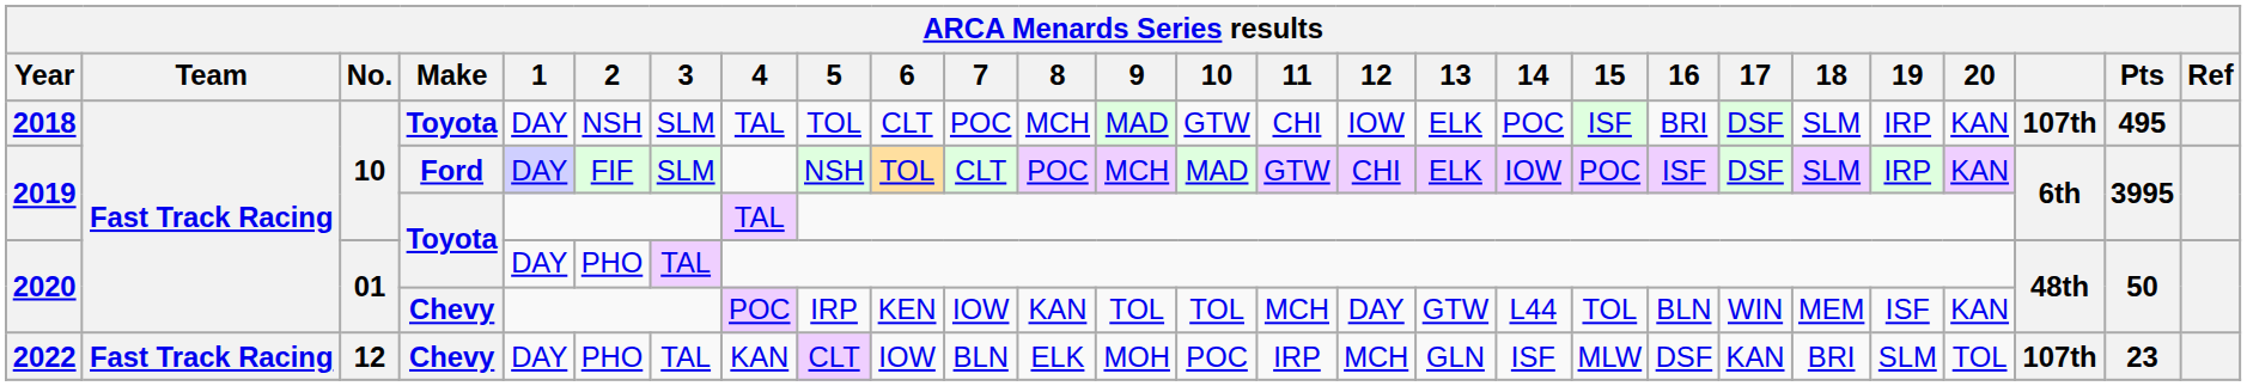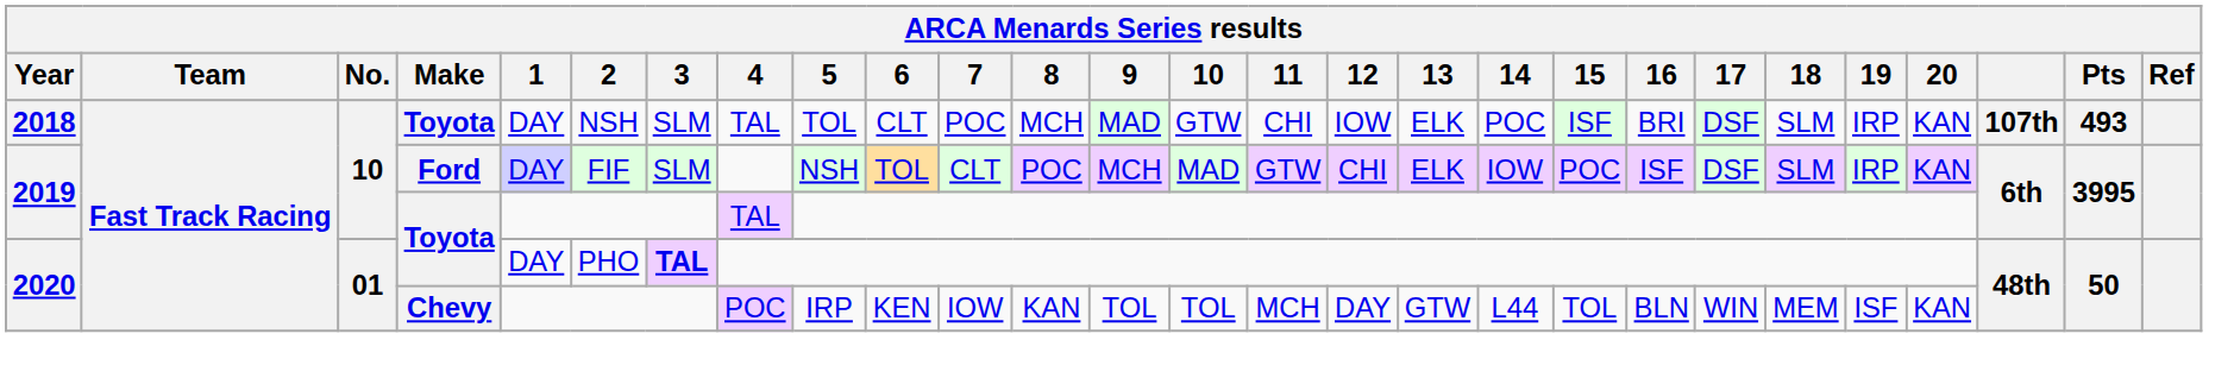2018 | Pts: 495 -> 493
2020 / Toyota | 3: normal -> bold
- row: 2022 | Fast Track Racing | 12 | Chevy | DAY | PHO | TAL | KAN | CLT | IOW | BLN | ELK | MOH | POC | IRP | MCH | GLN | ISF | MLW | DSF | KAN | BRI | SLM | TOL | 107th | 23
